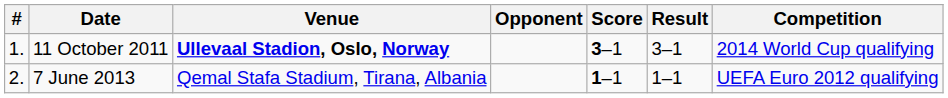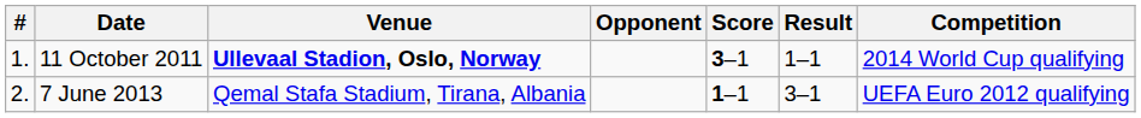11 October 2011 | Result: 3–1 -> 1–1
7 June 2013 | Result: 1–1 -> 3–1
